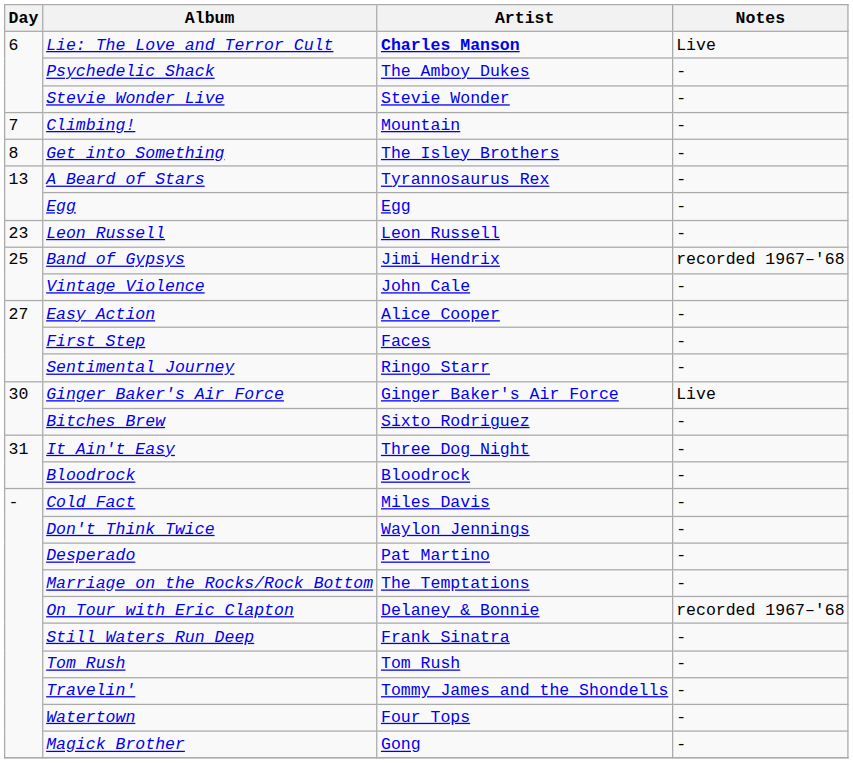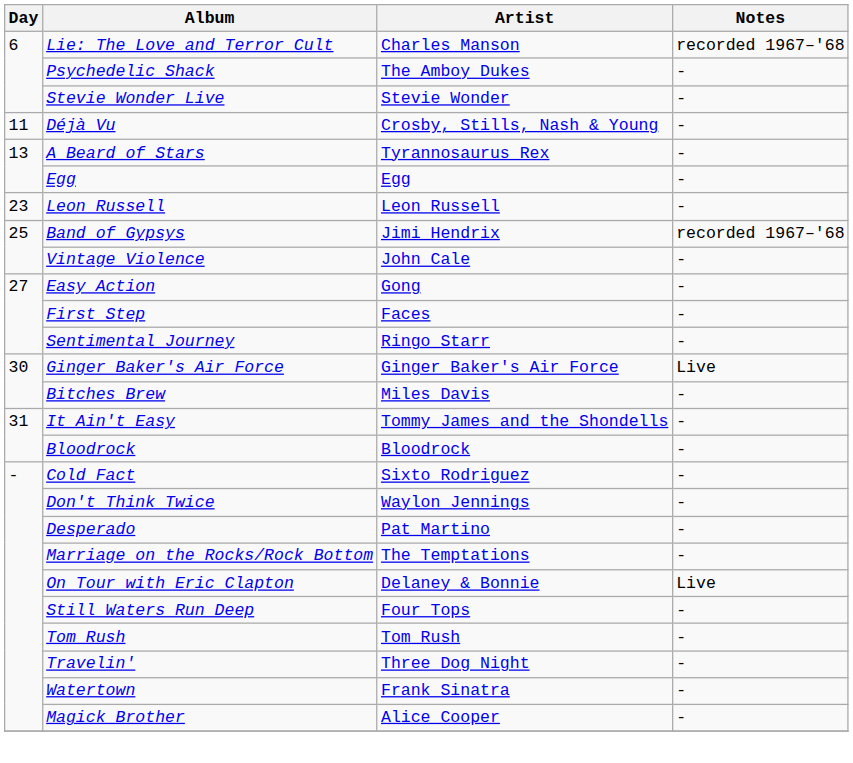Lie: The Love and Terror Cult | Artist: bold -> normal
Lie: The Love and Terror Cult | Notes: Live -> recorded 1967–'68
- row: 7 | Climbing! | Mountain | -
- row: 8 | Get into Something | The Isley Brothers | -
+ row: 11 | Déjà Vu | Crosby, Stills, Nash & Young | -
Easy Action | Artist: Alice Cooper -> Gong
Bitches Brew | Artist: Sixto Rodriguez -> Miles Davis
It Ain't Easy | Artist: Three Dog Night -> Tommy James and the Shondells
Cold Fact | Artist: Miles Davis -> Sixto Rodriguez
On Tour with Eric Clapton | Notes: recorded 1967–'68 -> Live
Still Waters Run Deep | Artist: Frank Sinatra -> Four Tops
Travelin' | Artist: Tommy James and the Shondells -> Three Dog Night
Watertown | Artist: Four Tops -> Frank Sinatra
Magick Brother | Artist: Gong -> Alice Cooper
